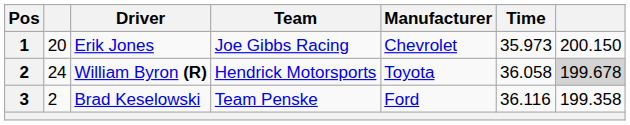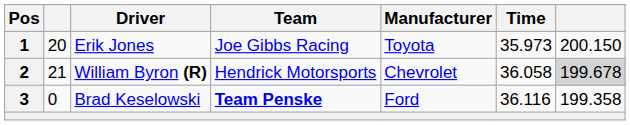Erik Jones | Manufacturer: Chevrolet -> Toyota
William Byron (R) | column 2: 24 -> 21
William Byron (R) | Manufacturer: Toyota -> Chevrolet
Brad Keselowski | column 2: 2 -> 0
Brad Keselowski | Team: normal -> bold
